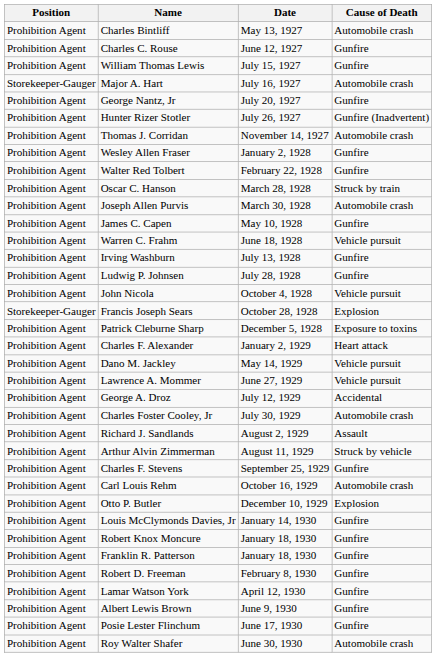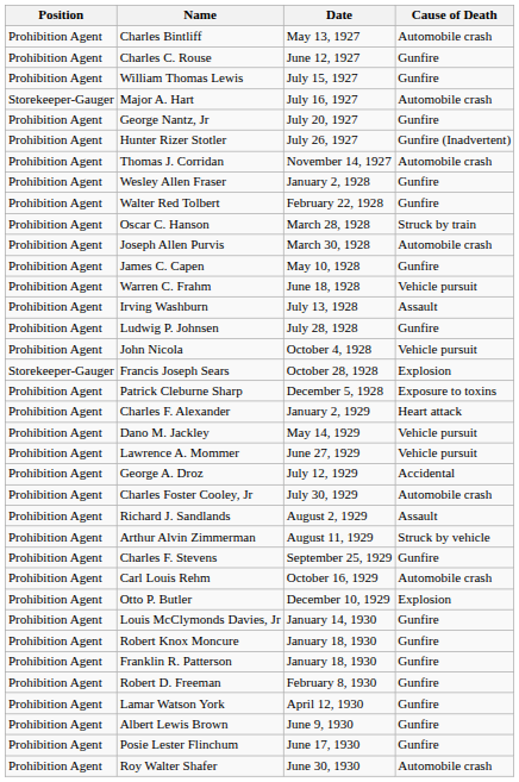Irving Washburn | Cause of Death: Gunfire -> Assault
